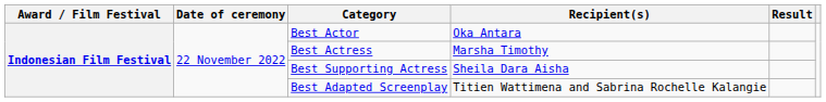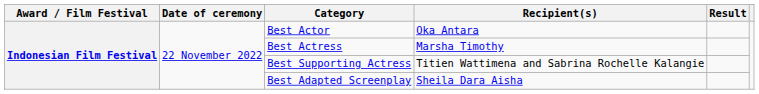Best Supporting Actress | Recipient(s): Sheila Dara Aisha -> Titien Wattimena and Sabrina Rochelle Kalangie
Best Adapted Screenplay | Recipient(s): Titien Wattimena and Sabrina Rochelle Kalangie -> Sheila Dara Aisha
